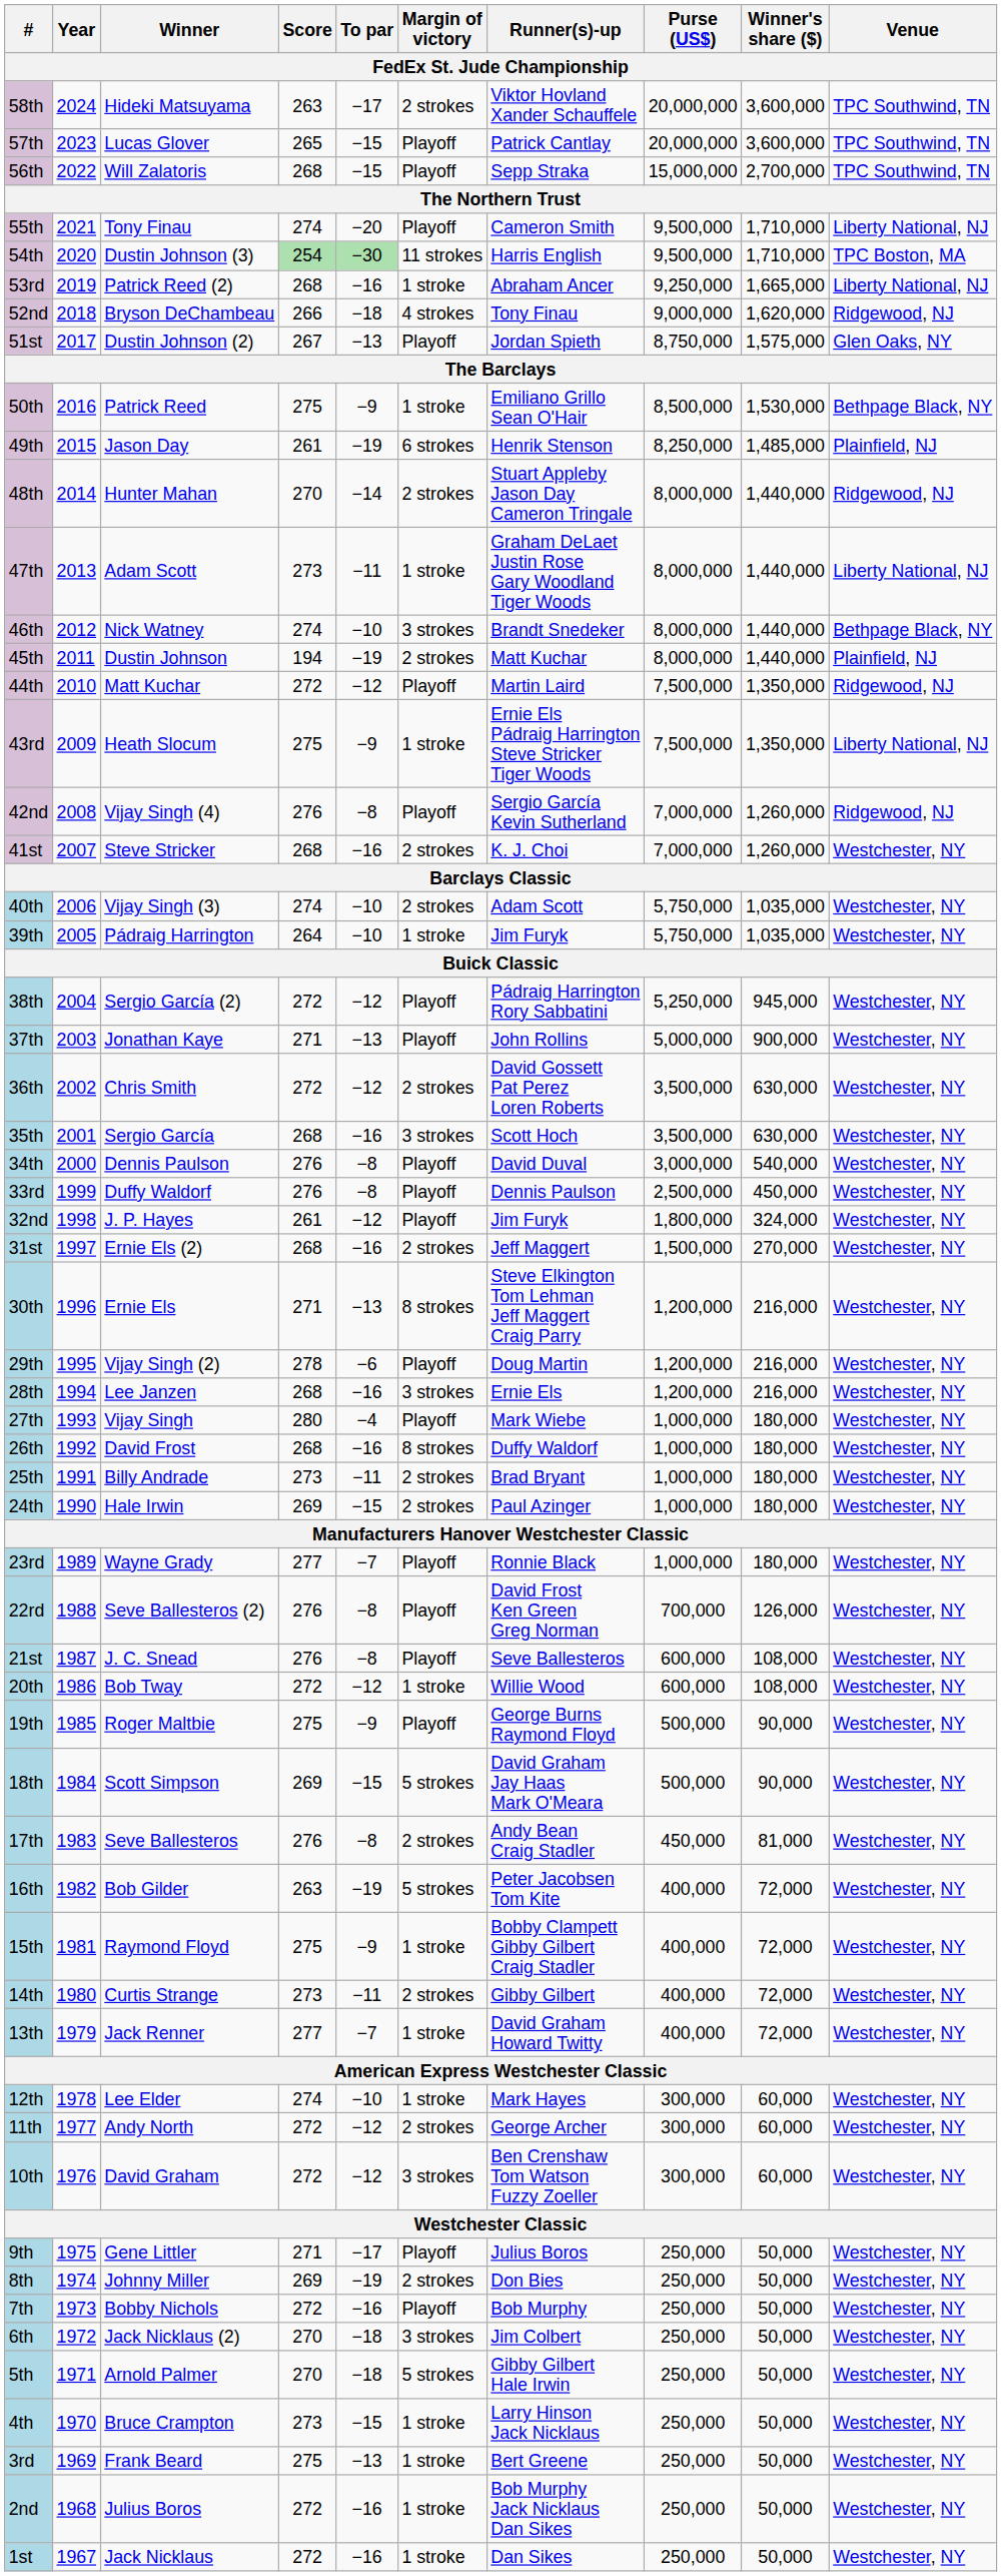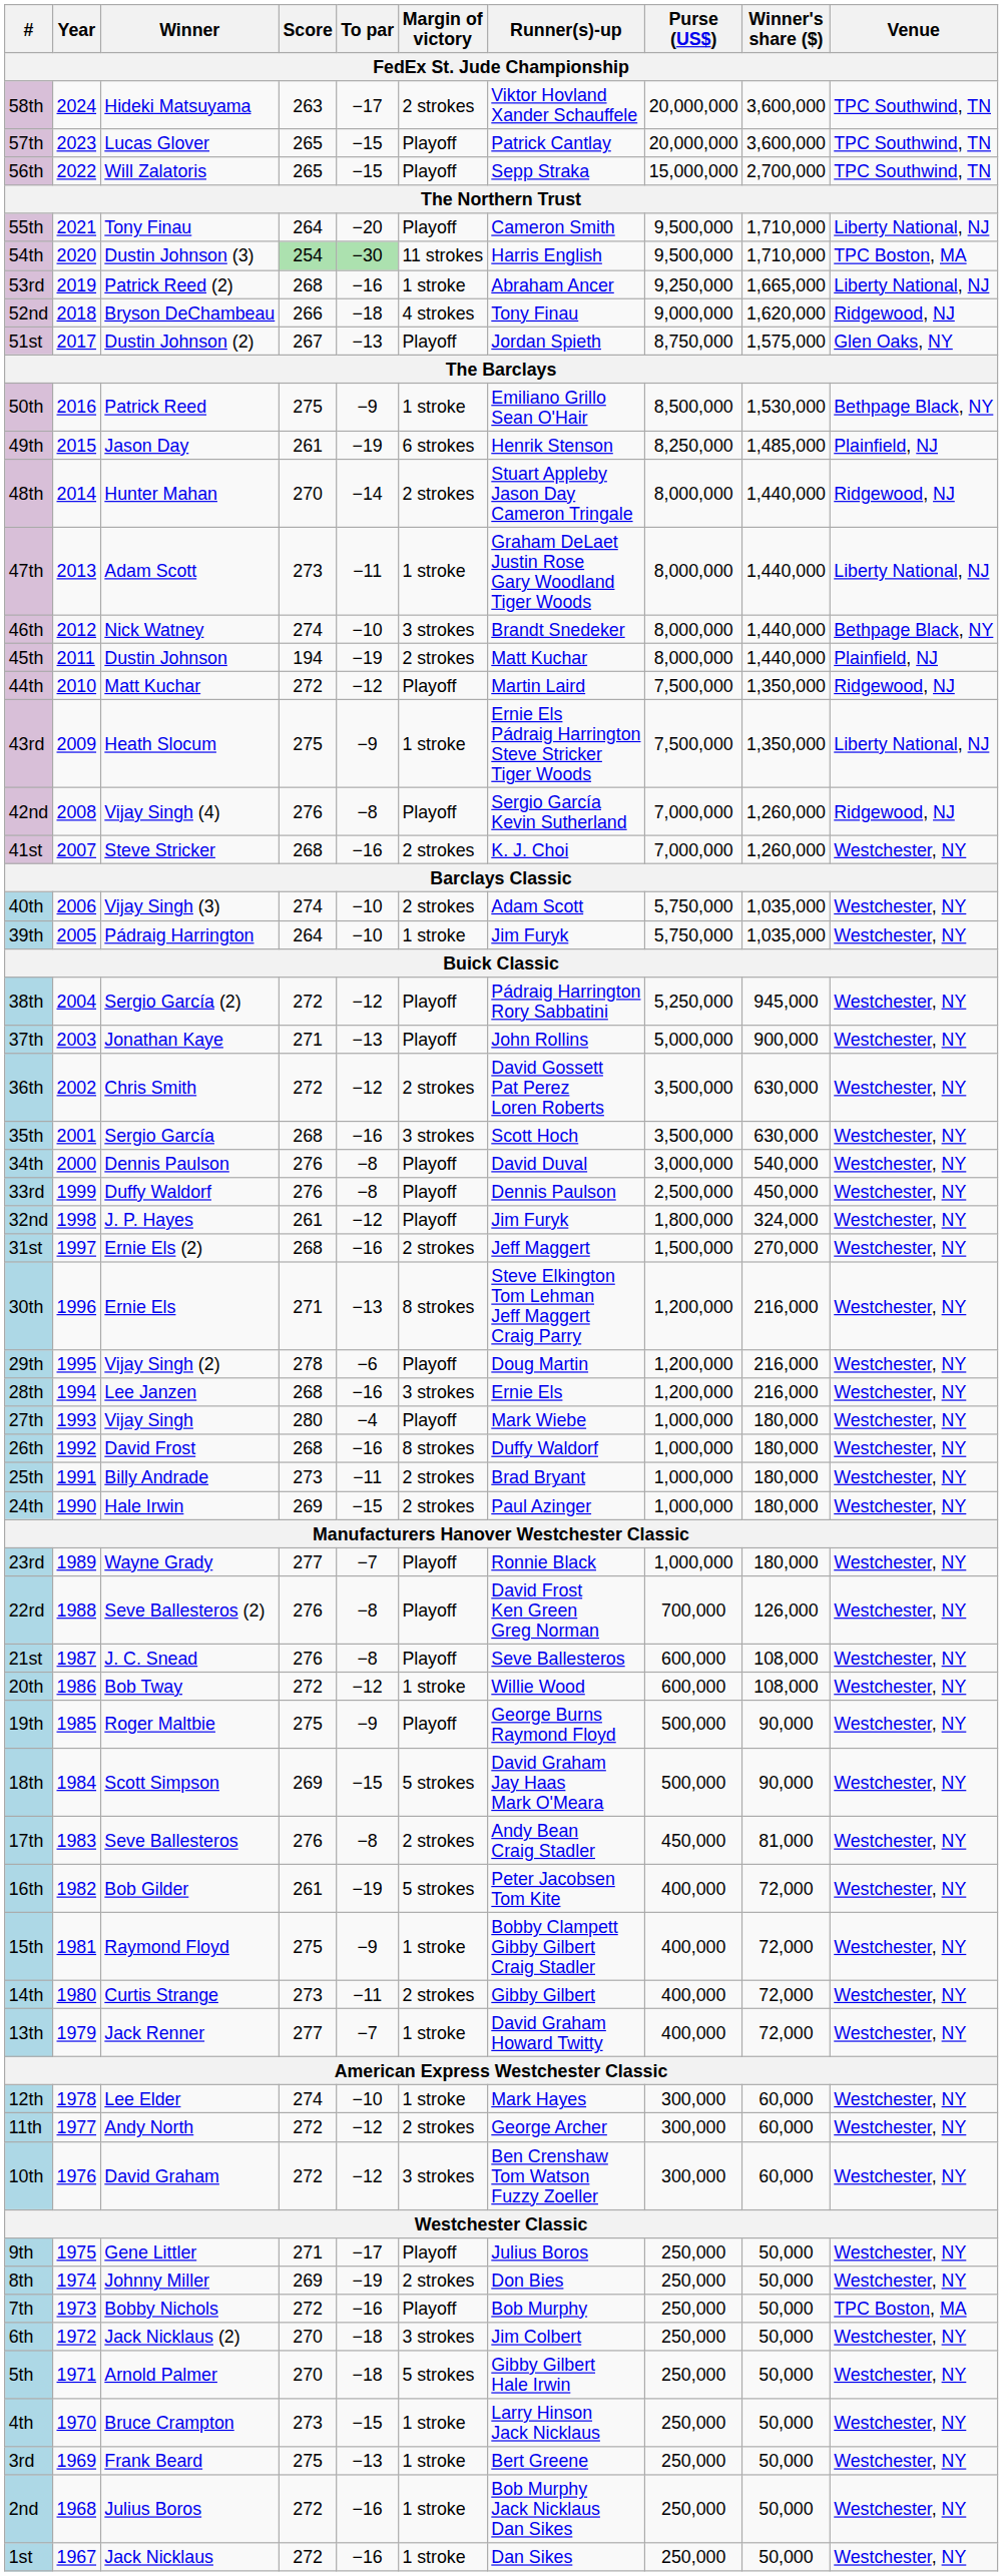56th | Score: 268 -> 265
55th | Score: 274 -> 264
16th | Score: 263 -> 261
7th | Venue: Westchester, NY -> TPC Boston, MA
